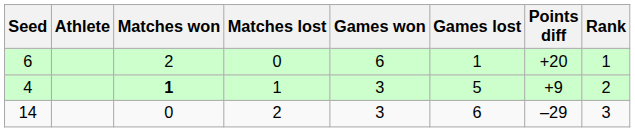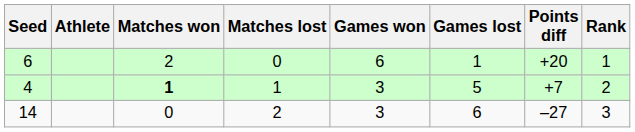4 | Points diff: +9 -> +7
14 | Points diff: –29 -> –27
